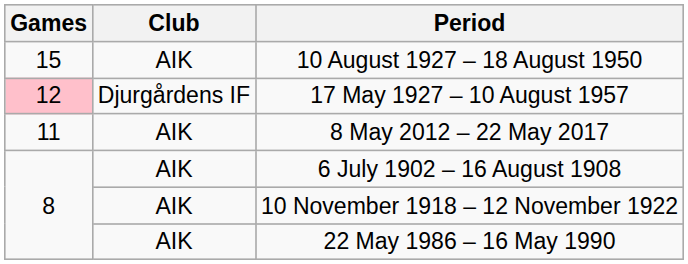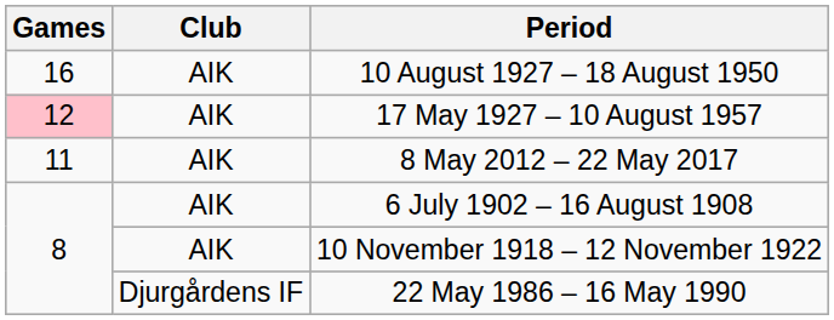10 August 1927 – 18 August 1950 | Games: 15 -> 16
17 May 1927 – 10 August 1957 | Club: Djurgårdens IF -> AIK
22 May 1986 – 16 May 1990 | Club: AIK -> Djurgårdens IF
